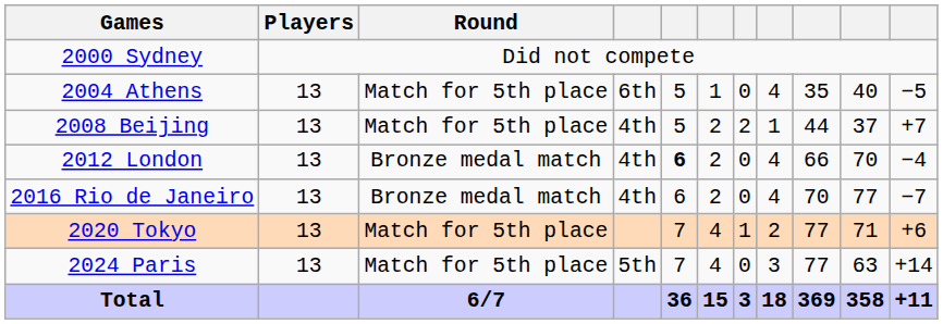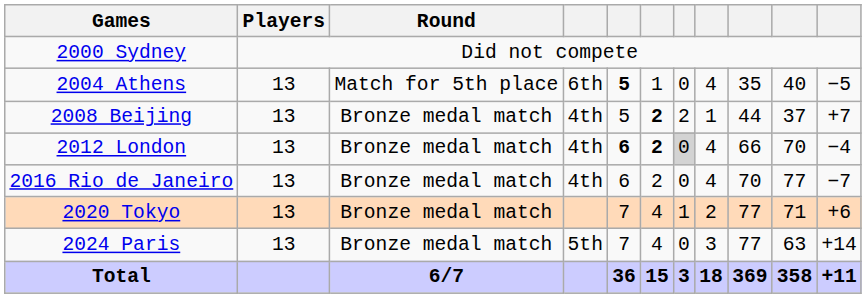2004 Athens | column 5: normal -> bold
2008 Beijing | Round: Match for 5th place -> Bronze medal match
2008 Beijing | column 6: normal -> bold
2012 London | column 6: normal -> bold
2012 London | column 7: no background -> lightgrey background
2020 Tokyo | Round: Match for 5th place -> Bronze medal match
2024 Paris | Round: Match for 5th place -> Bronze medal match
